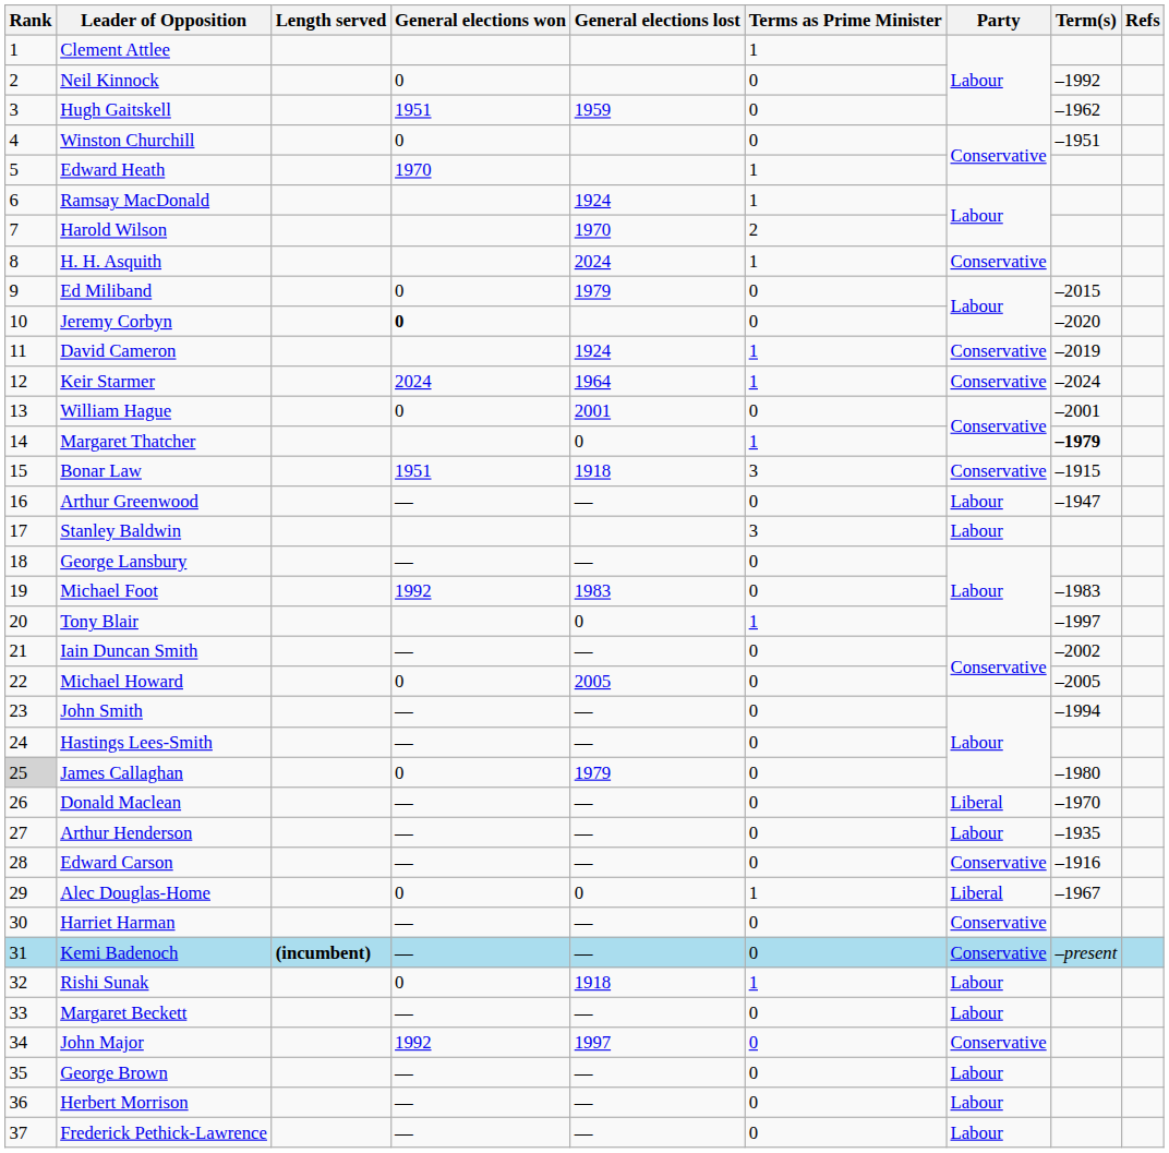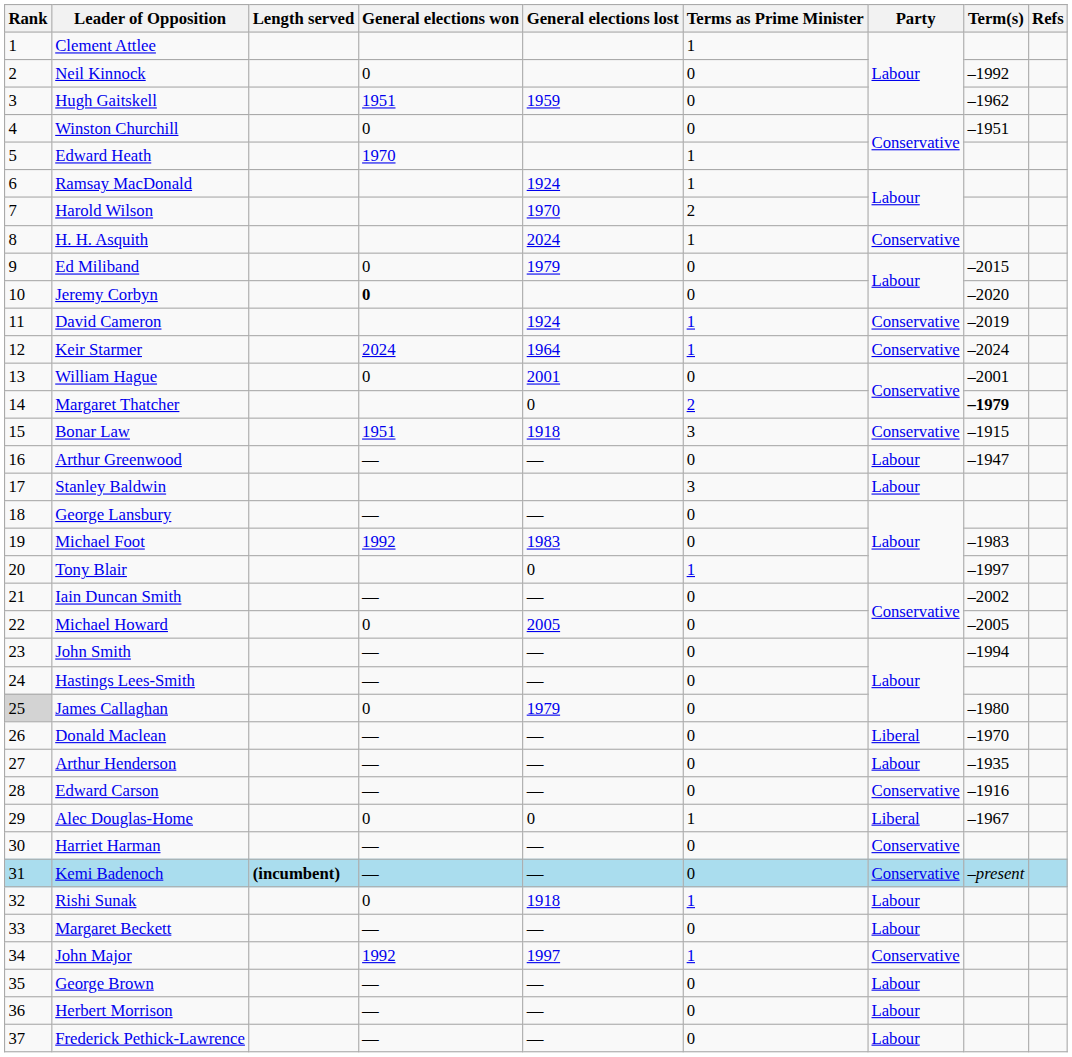Margaret Thatcher | Terms as Prime Minister: 1 -> 2
John Major | Terms as Prime Minister: 0 -> 1
